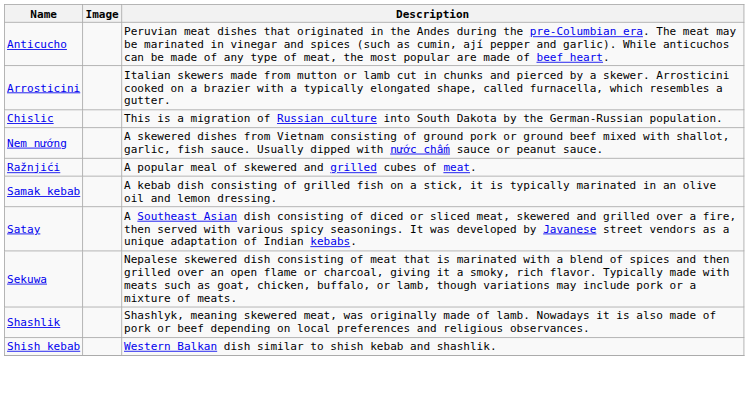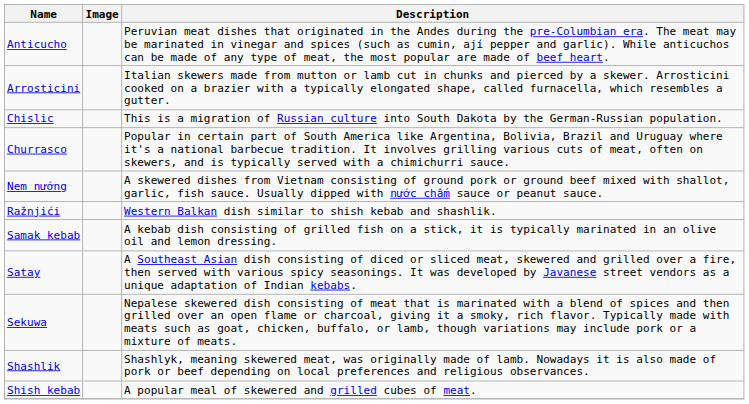+ row: Churrasco | Popular in certain part of South America like Argentina, Bolivia, Brazil and Uruguay where it's a national barbecue tradition. It involves grilling various cuts of meat, often on skewers, and is typically served with a chimichurri sauce.
Ražnjići | Description: A popular meal of skewered and grilled cubes of meat. -> Western Balkan dish similar to shish kebab and shashlik.
Shish kebab | Description: Western Balkan dish similar to shish kebab and shashlik. -> A popular meal of skewered and grilled cubes of meat.
